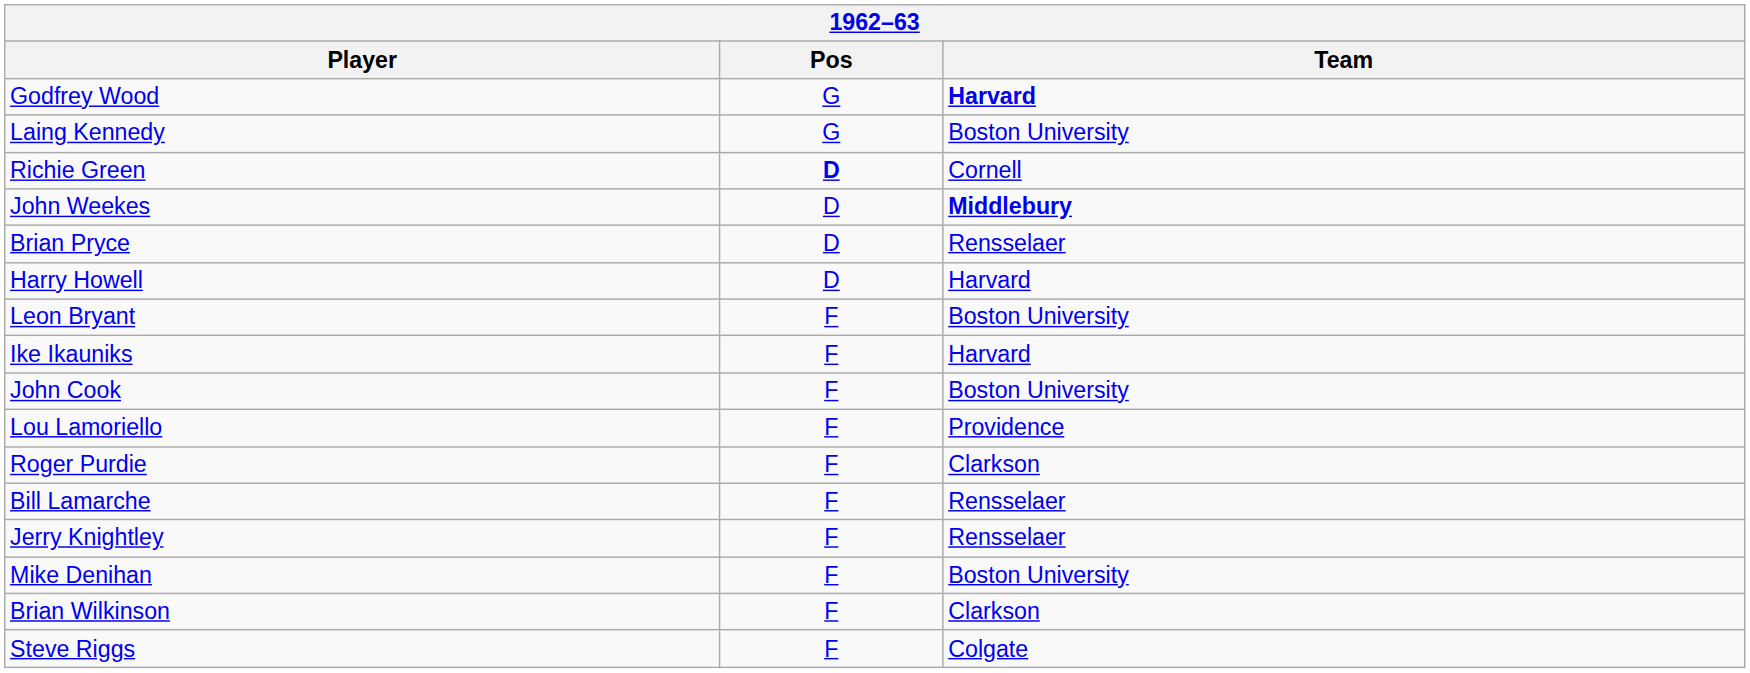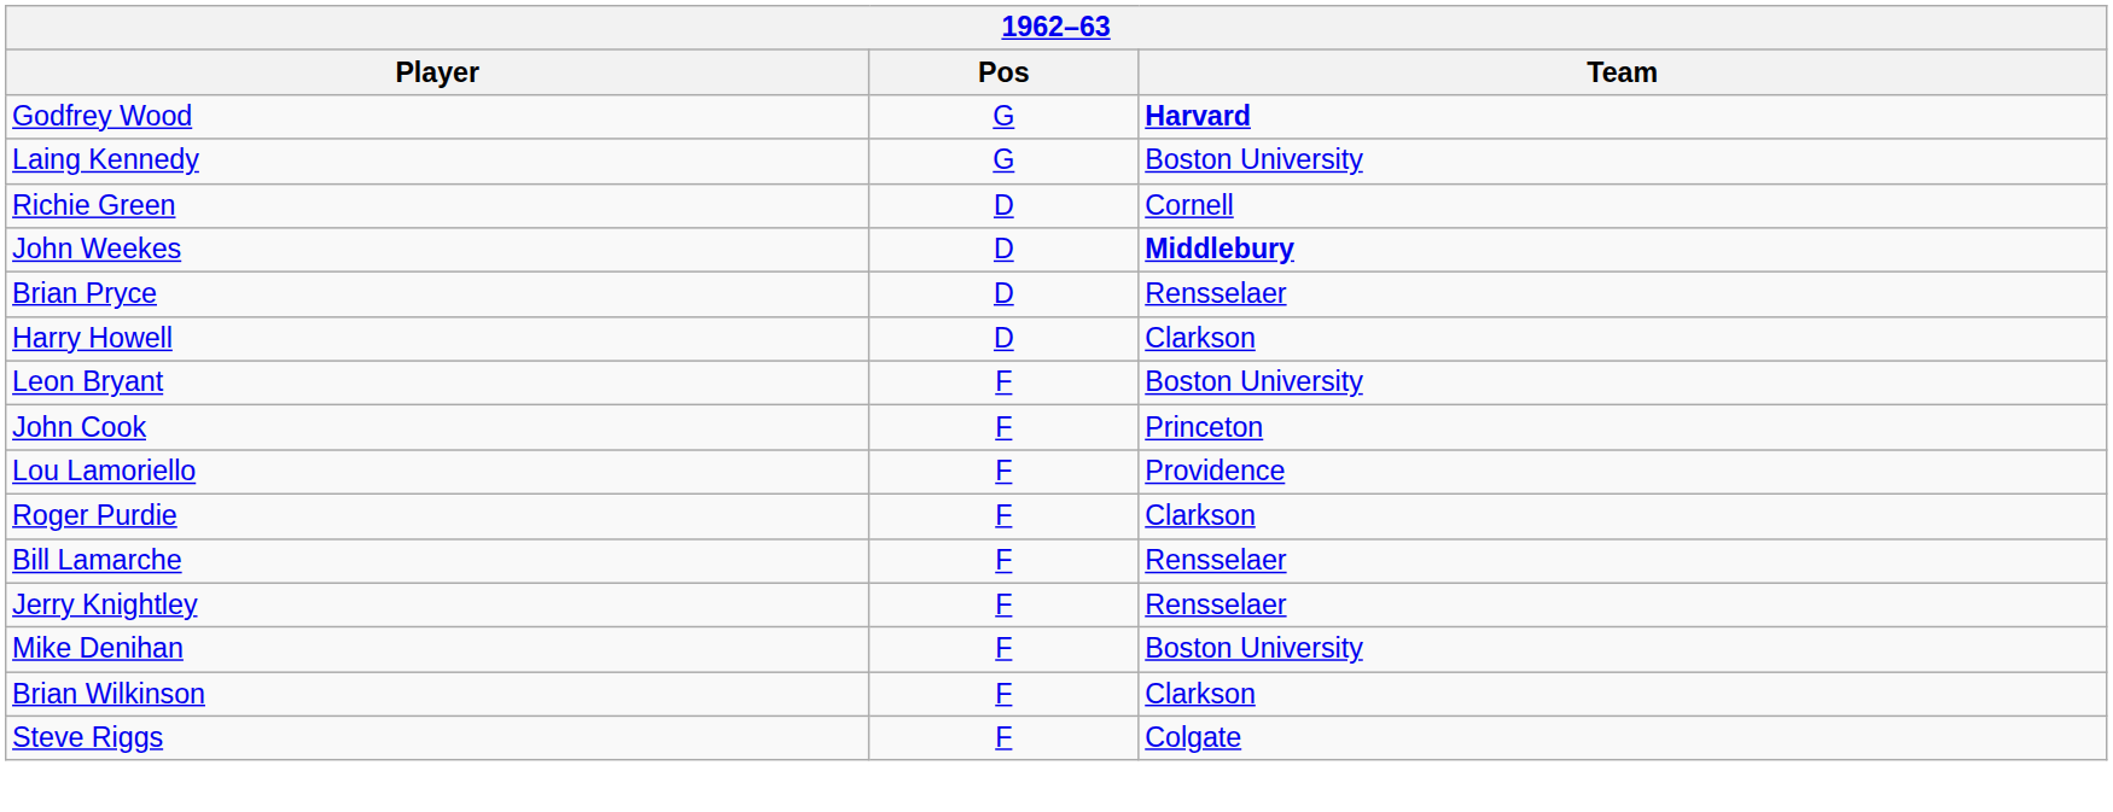Richie Green | Pos: bold -> normal
Harry Howell | Team: Harvard -> Clarkson
- row: Ike Ikauniks | F | Harvard
John Cook | Team: Boston University -> Princeton
